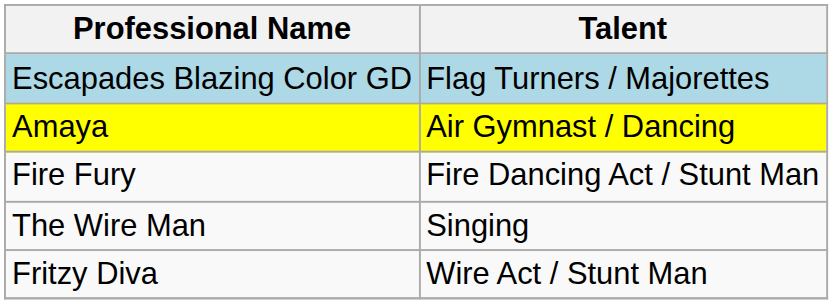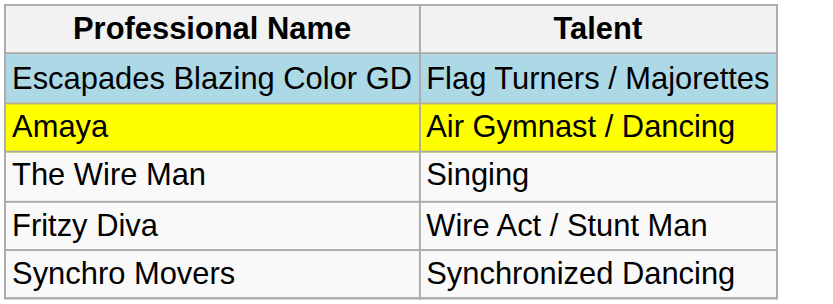- row: Fire Fury | Fire Dancing Act / Stunt Man
+ row: Synchro Movers | Synchronized Dancing
